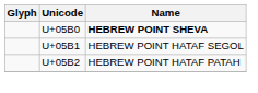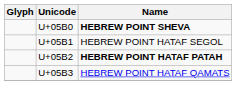U+05B2 | Name: normal -> bold
+ row: U+05B3 | HEBREW POINT HATAF QAMATS
